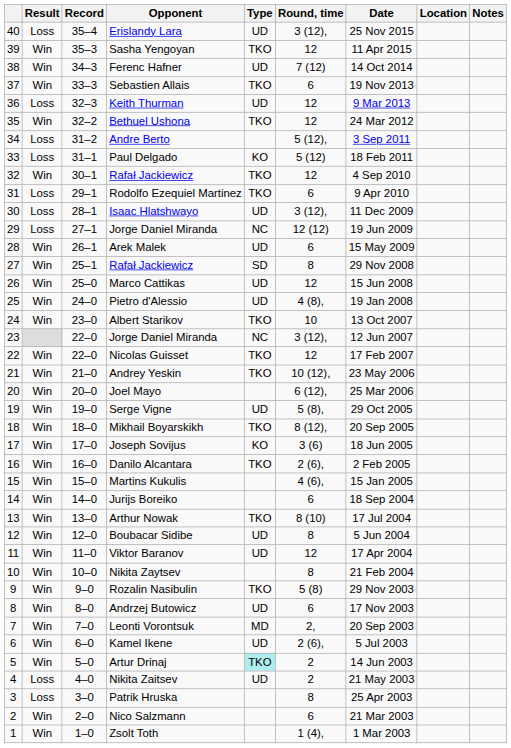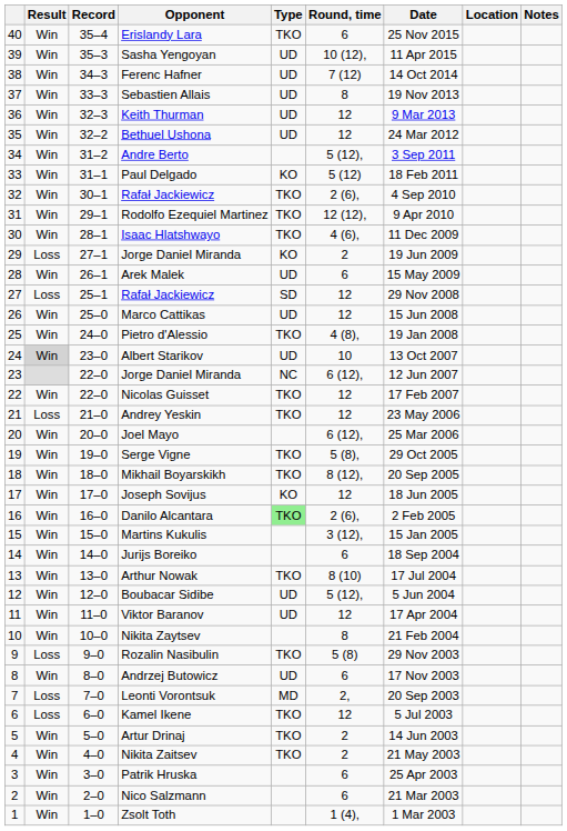Erislandy Lara | Result: Loss -> Win
Erislandy Lara | Type: UD -> TKO
Erislandy Lara | Round, time: 3 (12), -> 6
Sasha Yengoyan | Type: TKO -> UD
Sasha Yengoyan | Round, time: 12 -> 10 (12),
Sebastien Allais | Type: TKO -> UD
Sebastien Allais | Round, time: 6 -> 8
Keith Thurman | Result: Loss -> Win
Bethuel Ushona | Type: TKO -> UD
Andre Berto | Result: Loss -> Win
Paul Delgado | Result: Loss -> Win
32 / Rafał Jackiewicz | Round, time: 12 -> 2 (6),
Rodolfo Ezequiel Martinez | Result: Loss -> Win
Rodolfo Ezequiel Martinez | Round, time: 6 -> 12 (12),
Isaac Hlatshwayo | Result: Loss -> Win
Isaac Hlatshwayo | Type: UD -> TKO
Isaac Hlatshwayo | Round, time: 3 (12), -> 4 (6),
29 / Jorge Daniel Miranda | Type: NC -> KO
29 / Jorge Daniel Miranda | Round, time: 12 (12) -> 2
27 / Rafał Jackiewicz | Result: Win -> Loss
27 / Rafał Jackiewicz | Round, time: 8 -> 12
Pietro d'Alessio | Type: UD -> TKO
Albert Starikov | Result: no background -> lightgrey background
Albert Starikov | Type: TKO -> UD
23 / Jorge Daniel Miranda | Round, time: 3 (12), -> 6 (12),
Andrey Yeskin | Result: Win -> Loss
Andrey Yeskin | Round, time: 10 (12), -> 12
Serge Vigne | Type: UD -> TKO
Joseph Sovijus | Round, time: 3 (6) -> 12
Danilo Alcantara | Type: no background -> lightgreen background
Martins Kukulis | Round, time: 4 (6), -> 3 (12),
Boubacar Sidibe | Round, time: 8 -> 5 (12),
Rozalin Nasibulin | Result: Win -> Loss
Leonti Vorontsuk | Result: Win -> Loss
Kamel Ikene | Result: Win -> Loss
Kamel Ikene | Type: UD -> TKO
Kamel Ikene | Round, time: 2 (6), -> 12
Artur Drinaj | Type: paleturquoise background -> no background
Nikita Zaitsev | Result: Loss -> Win
Nikita Zaitsev | Type: UD -> TKO
Patrik Hruska | Result: Loss -> Win
Patrik Hruska | Round, time: 8 -> 6
